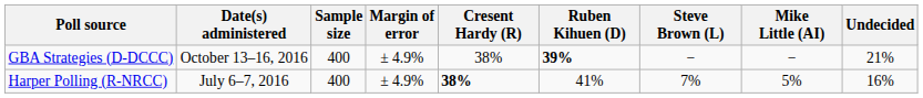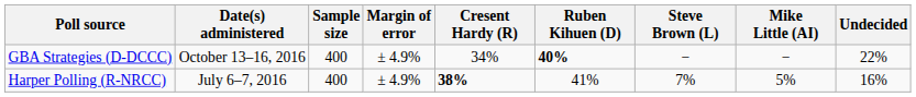GBA Strategies (D-DCCC) | Cresent Hardy (R): 38% -> 34%
GBA Strategies (D-DCCC) | Ruben Kihuen (D): 39% -> 40%
GBA Strategies (D-DCCC) | Undecided: 21% -> 22%
